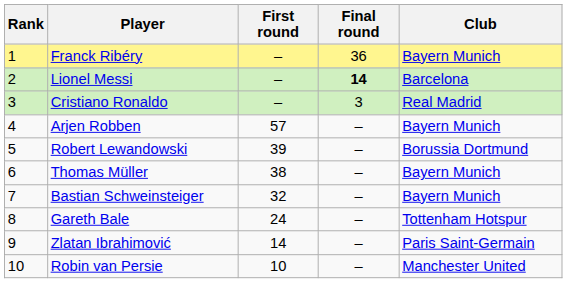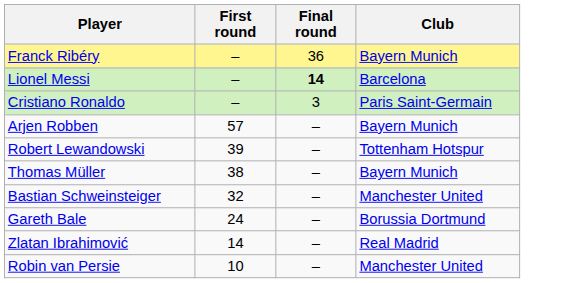- column: Rank | 1 | 2 | 3 | 4 | 5 | 6 | 7 | 8 | 9 | 10
Cristiano Ronaldo | Club: Real Madrid -> Paris Saint-Germain
Robert Lewandowski | Club: Borussia Dortmund -> Tottenham Hotspur
Bastian Schweinsteiger | Club: Bayern Munich -> Manchester United
Gareth Bale | Club: Tottenham Hotspur -> Borussia Dortmund
Zlatan Ibrahimović | Club: Paris Saint-Germain -> Real Madrid
